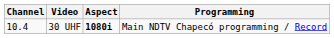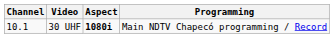30 UHF | Channel: 10.4 -> 10.1
